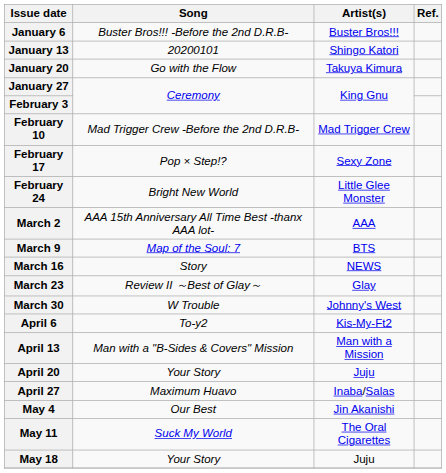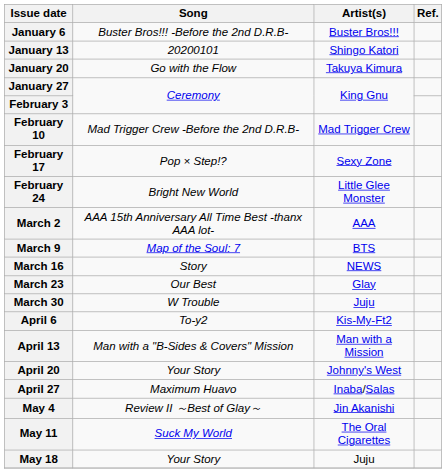March 23 | Song: Review II ～Best of Glay～ -> Our Best
March 30 | Artist(s): Johnny's West -> Juju
April 20 | Artist(s): Juju -> Johnny's West
May 4 | Song: Our Best -> Review II ～Best of Glay～
